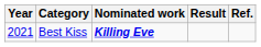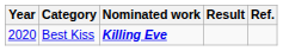Best Kiss | Year: 2021 -> 2020
